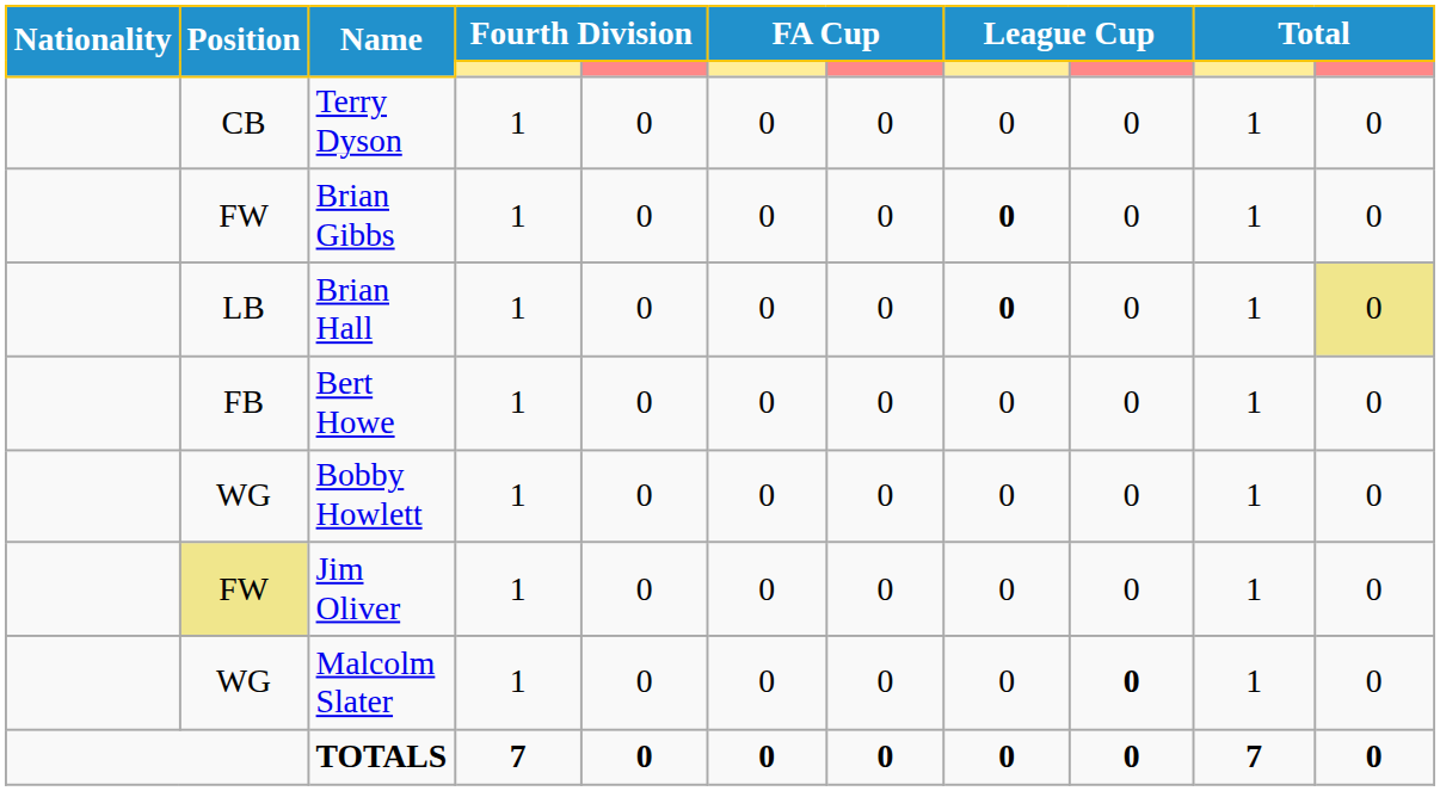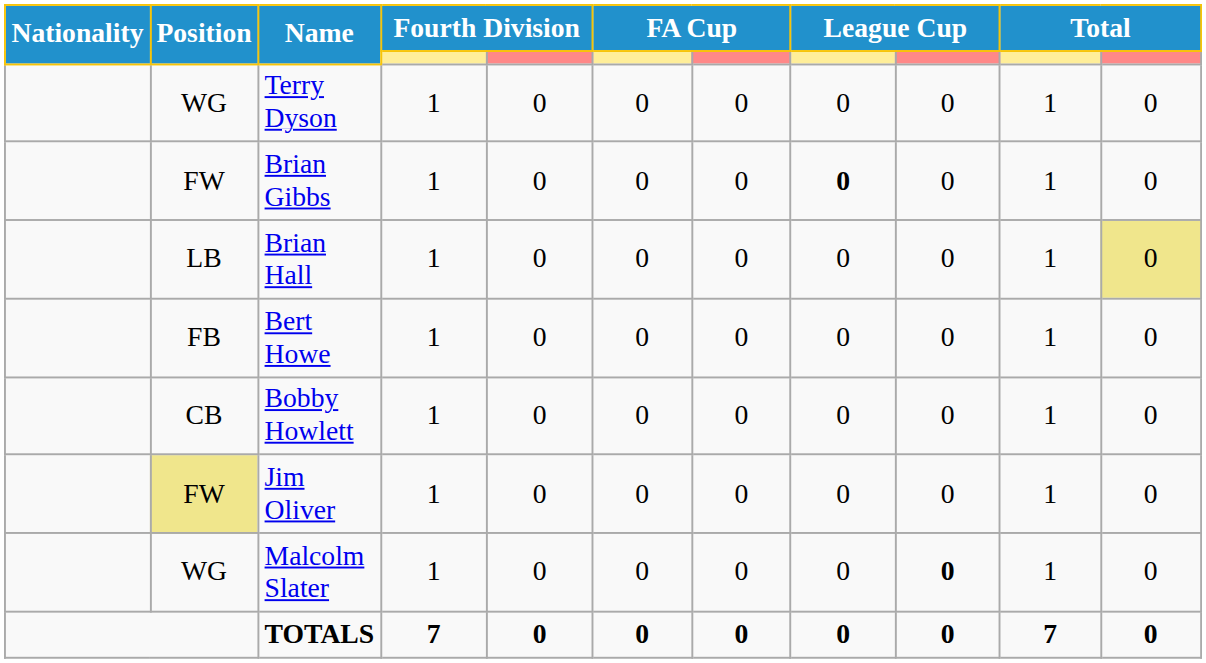Terry Dyson | Position: CB -> WG
Brian Hall | column 8: bold -> normal
Bobby Howlett | Position: WG -> CB
